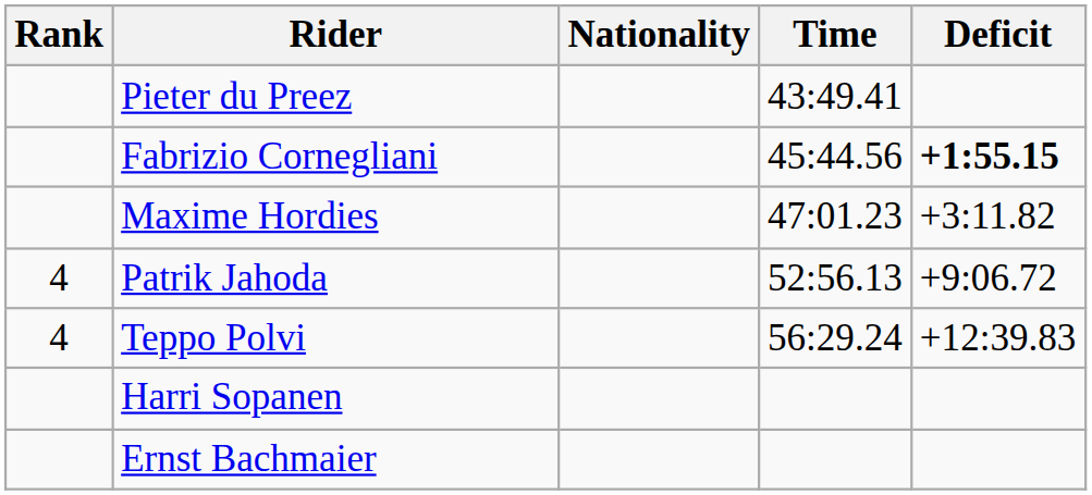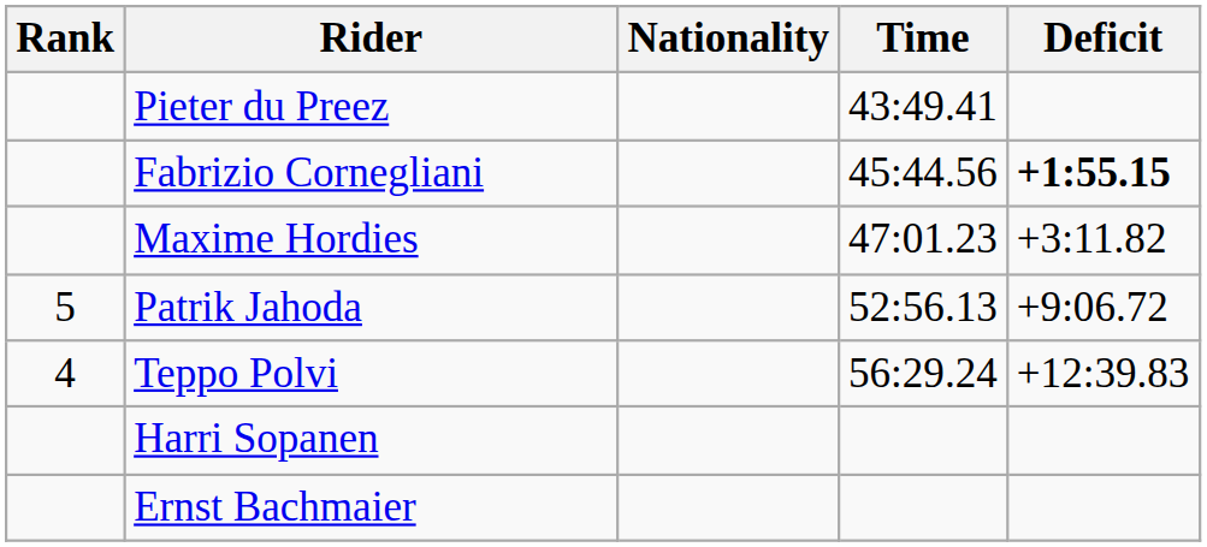Patrik Jahoda | Rank: 4 -> 5
